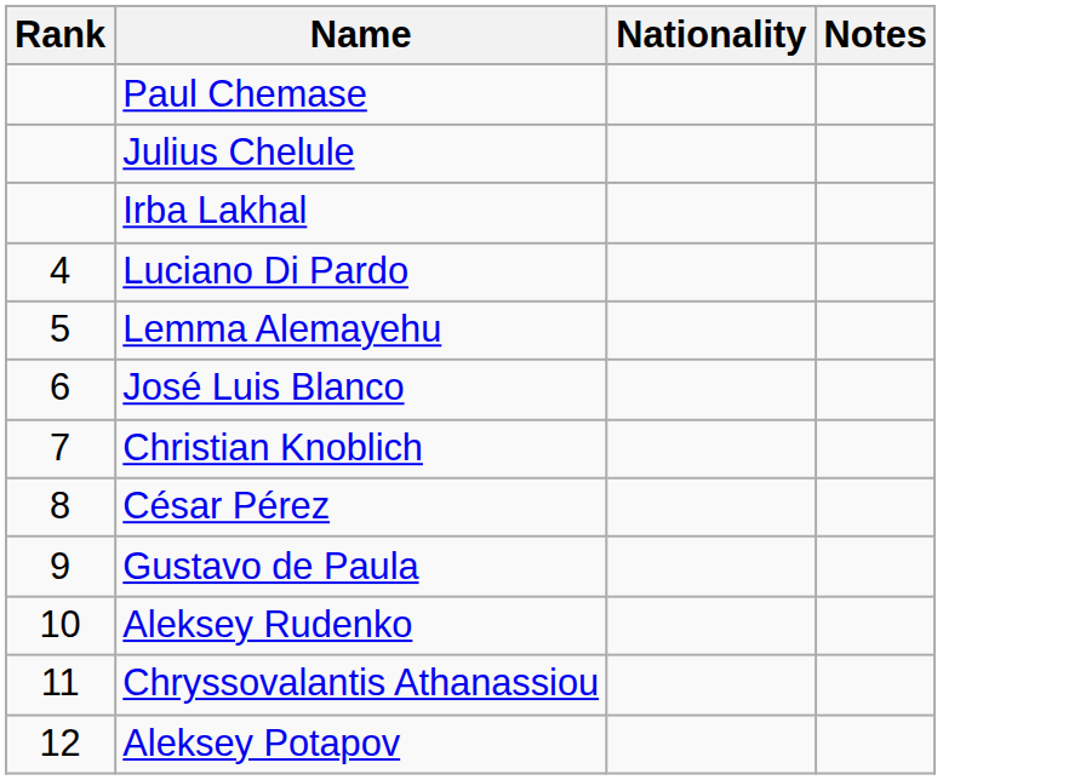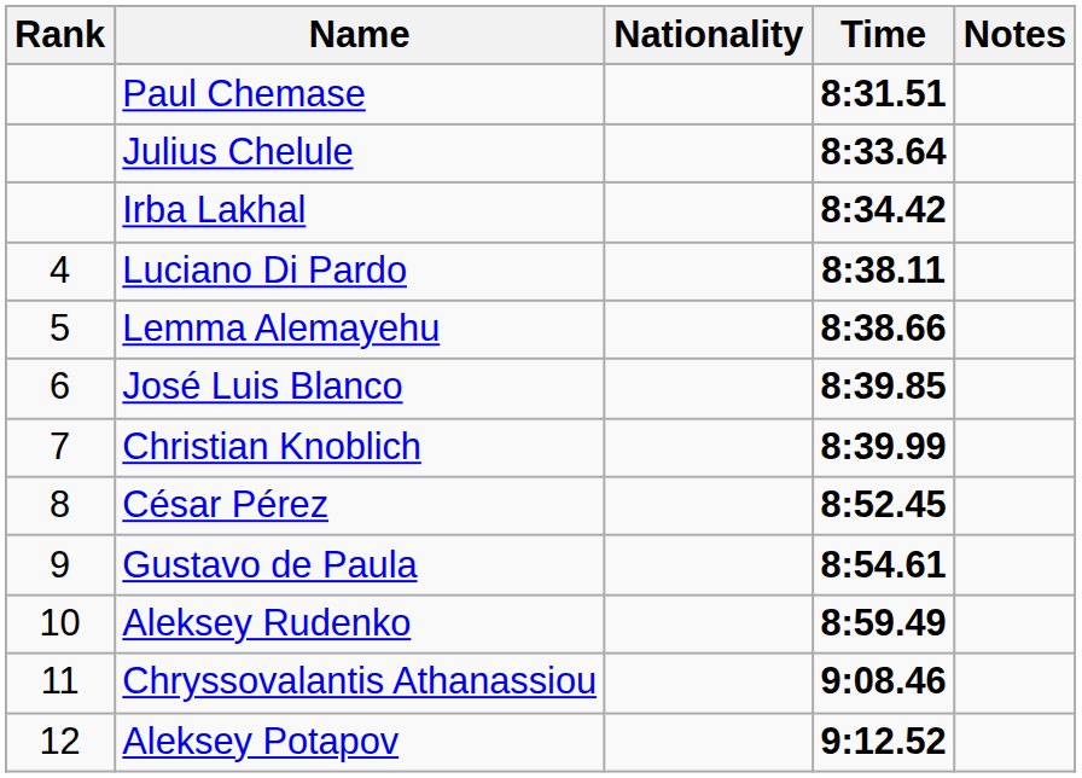+ column: Time | 8:31.51 | 8:33.64 | 8:34.42 | 8:38.11 | 8:38.66 | 8:39.85 | 8:39.99 | 8:52.45 | 8:54.61 | 8:59.49 | 9:08.46 | 9:12.52
